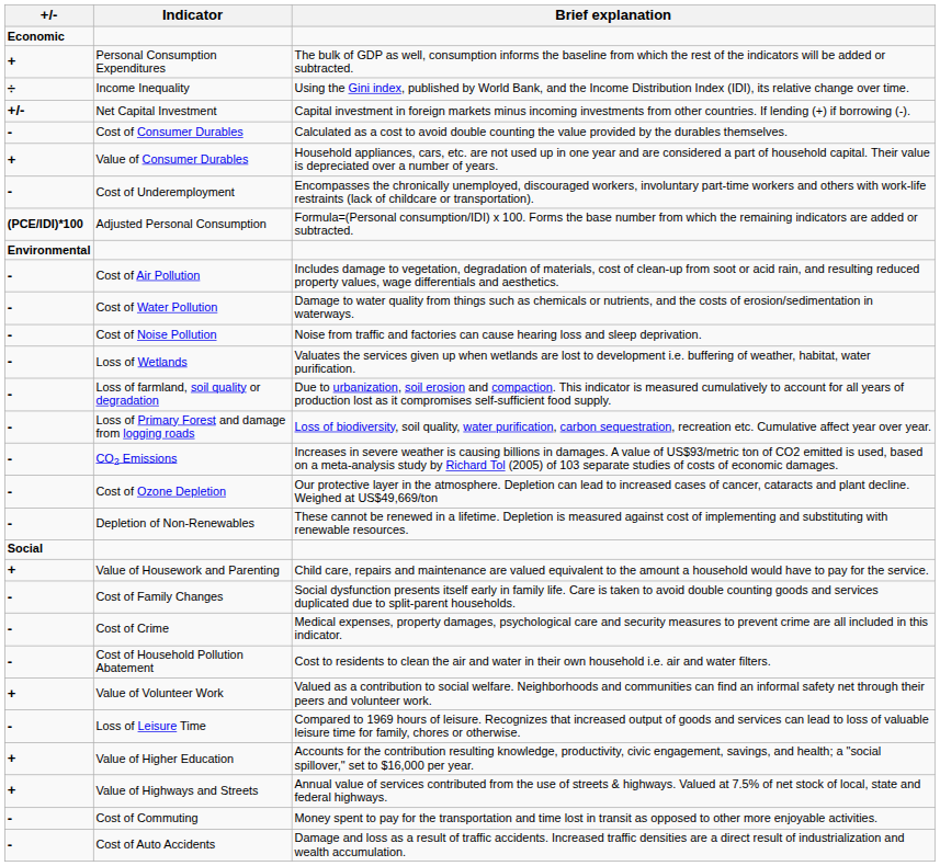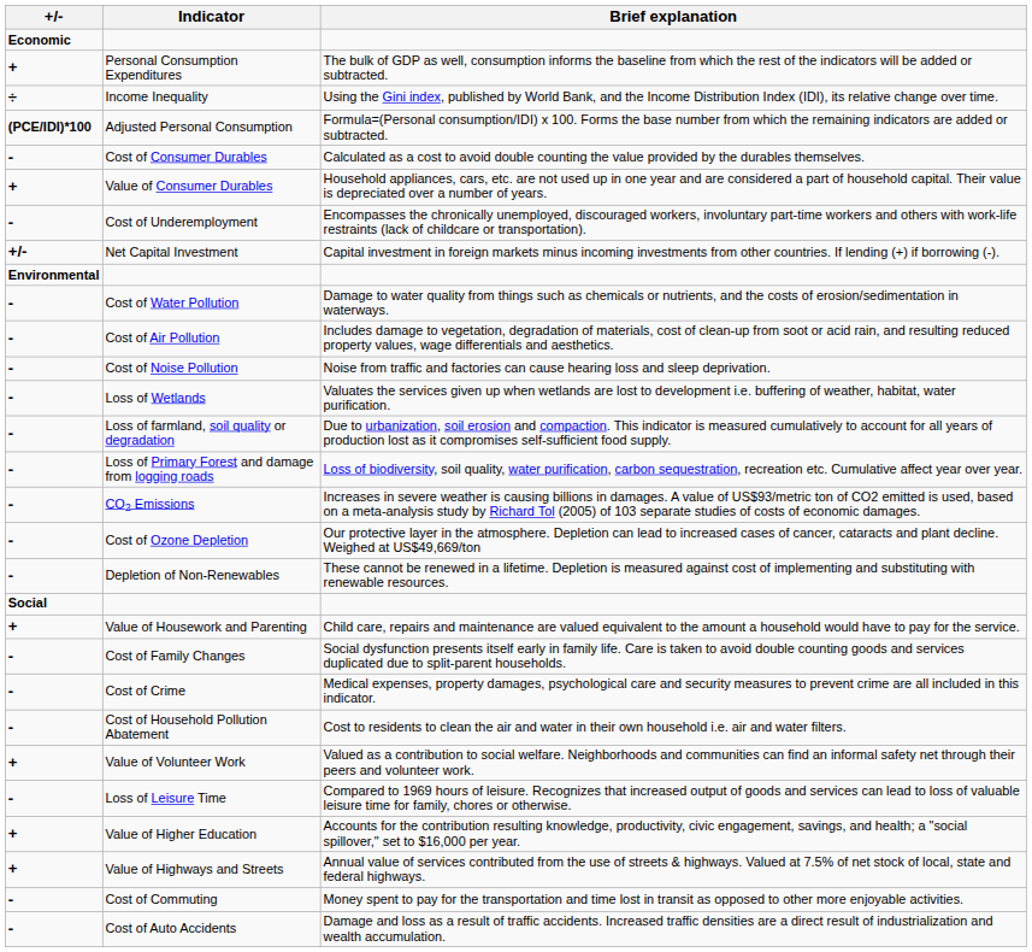rows swapped: Adjusted Personal Consumption <-> Net Capital Investment
rows swapped: Cost of Water Pollution <-> Cost of Air Pollution
